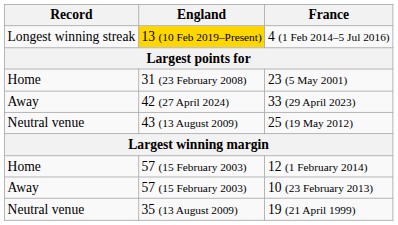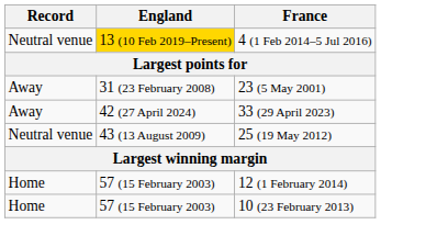4 (1 Feb 2014–5 Jul 2016) | Record: Longest winning streak -> Neutral venue
23 (5 May 2001) | Record: Home -> Away
10 (23 February 2013) | Record: Away -> Home
- row: Neutral venue | 35 (13 August 2009) | 19 (21 April 1999)
